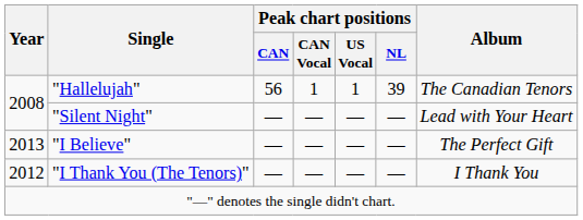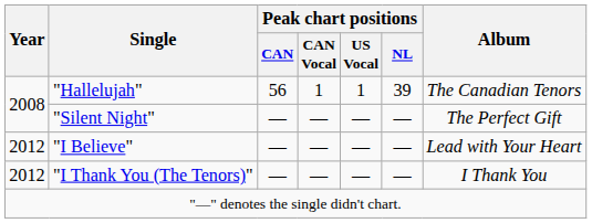"Silent Night" | Album: Lead with Your Heart -> The Perfect Gift
"I Believe" | Year: 2013 -> 2012
"I Believe" | Album: The Perfect Gift -> Lead with Your Heart
